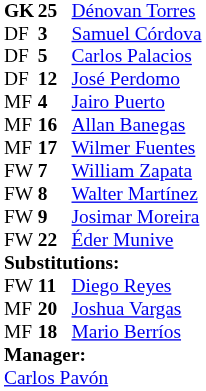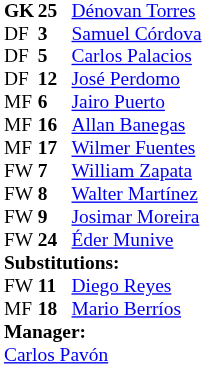Jairo Puerto | column 2: 4 -> 6
Éder Munive | column 2: 22 -> 24
- row: MF | 20 | Joshua Vargas
